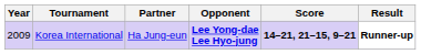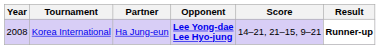Korea International | Year: 2009 -> 2008
Korea International | Score: bold -> normal
